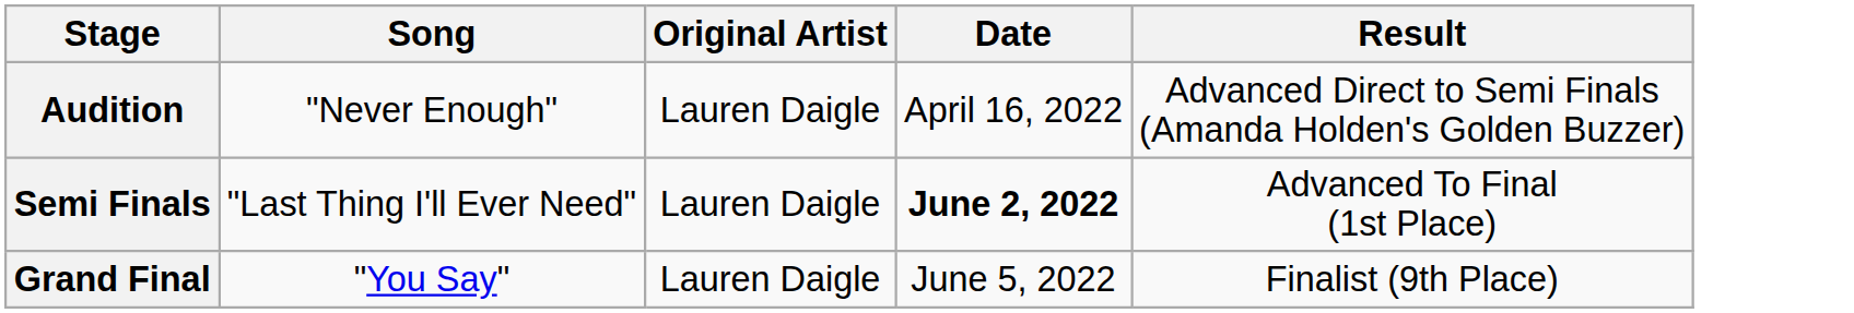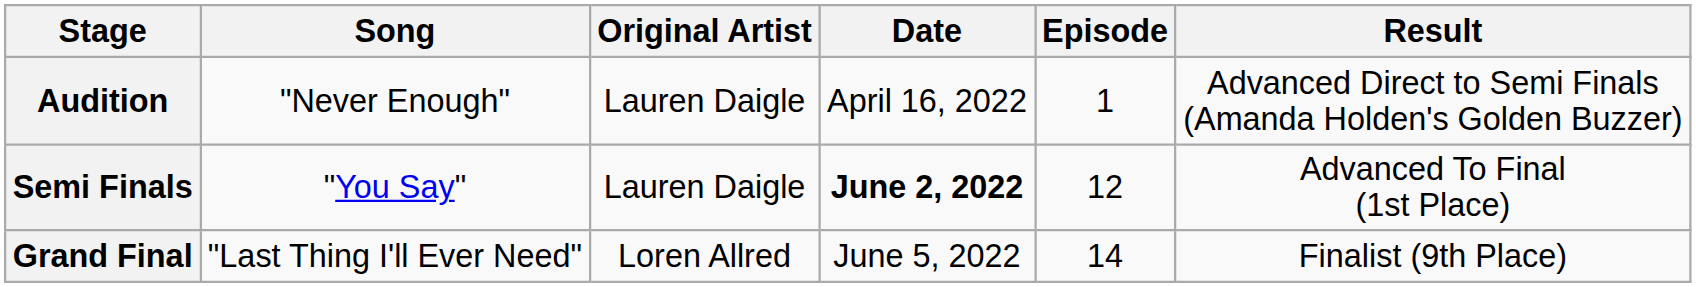+ column: Episode | 1 | 12 | 14
Semi Finals | Song: "Last Thing I'll Ever Need" -> "You Say"
Grand Final | Song: "You Say" -> "Last Thing I'll Ever Need"
Grand Final | Original Artist: Lauren Daigle -> Loren Allred
